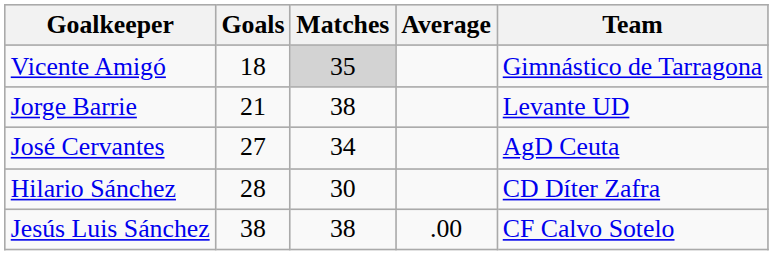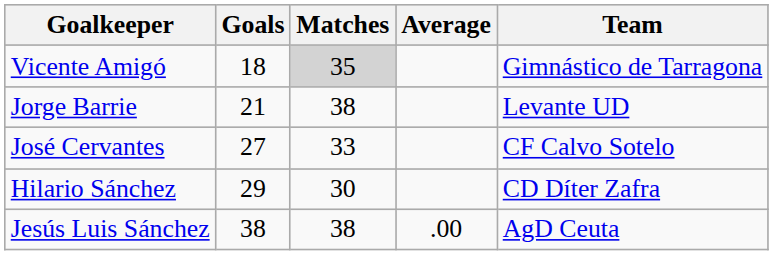José Cervantes | Matches: 34 -> 33
José Cervantes | Team: AgD Ceuta -> CF Calvo Sotelo
Hilario Sánchez | Goals: 28 -> 29
Jesús Luis Sánchez | Team: CF Calvo Sotelo -> AgD Ceuta
